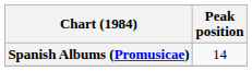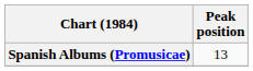Spanish Albums (Promusicae) | Peak position: 14 -> 13
